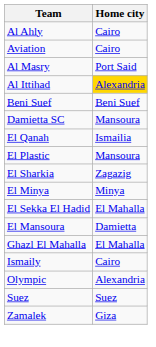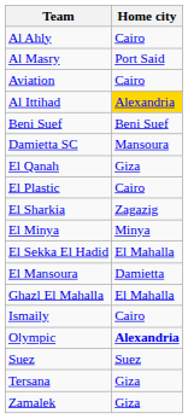rows swapped: Aviation <-> Al Masry
El Qanah | Home city: Ismailia -> Giza
El Plastic | Home city: Mansoura -> Cairo
Olympic | Home city: normal -> bold
+ row: Tersana | Giza
